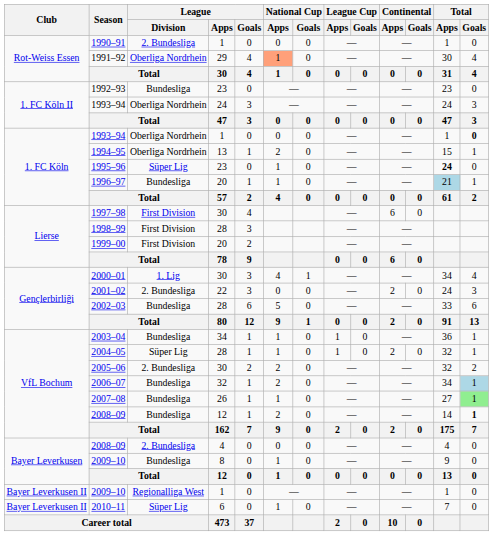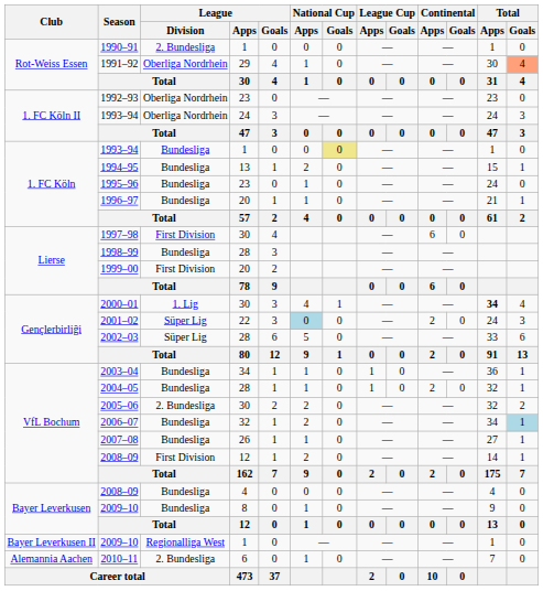1991–92 | National Cup / Apps: lightsalmon background -> no background
1991–92 | Total / Goals: no background -> lightsalmon background
1992–93 | League / Division: Bundesliga -> Oberliga Nordrhein
1993–94 / 1 | League / Division: Oberliga Nordrhein -> Bundesliga
1993–94 / 1 | National Cup / Goals: no background -> khaki background
1993–94 / 1 | Total / Goals: bold -> normal
1994–95 | League / Division: Oberliga Nordrhein -> Bundesliga
1995–96 | League / Division: Süper Lig -> Bundesliga
1995–96 | Total / Apps: bold -> normal
1996–97 | Total / Apps: lightblue background -> no background
1998–99 | League / Division: First Division -> Bundesliga
2000–01 | Total / Apps: normal -> bold
2001–02 | League / Division: 2. Bundesliga -> Süper Lig
2001–02 | National Cup / Apps: no background -> lightblue background
2002–03 | League / Division: Bundesliga -> Süper Lig
2004–05 | League / Division: Süper Lig -> Bundesliga
2007–08 | Total / Goals: lightgreen background -> no background
2008–09 / 12 | League / Division: Bundesliga -> First Division
2008–09 / 12 | Total / Goals: bold -> normal
2008–09 / 4 | League / Division: 2. Bundesliga -> Bundesliga
2010–11 | Club: Bayer Leverkusen II -> Alemannia Aachen
2010–11 | League / Division: Süper Lig -> 2. Bundesliga
